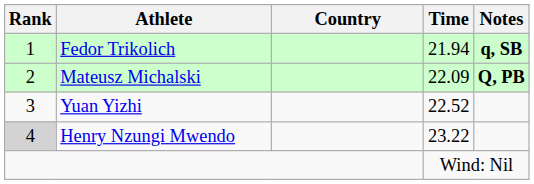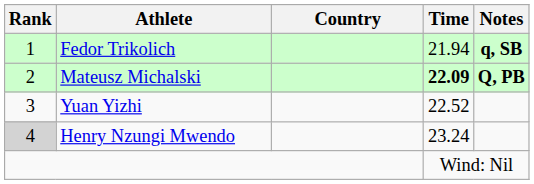Mateusz Michalski | Time: normal -> bold
Henry Nzungi Mwendo | Time: 23.22 -> 23.24
